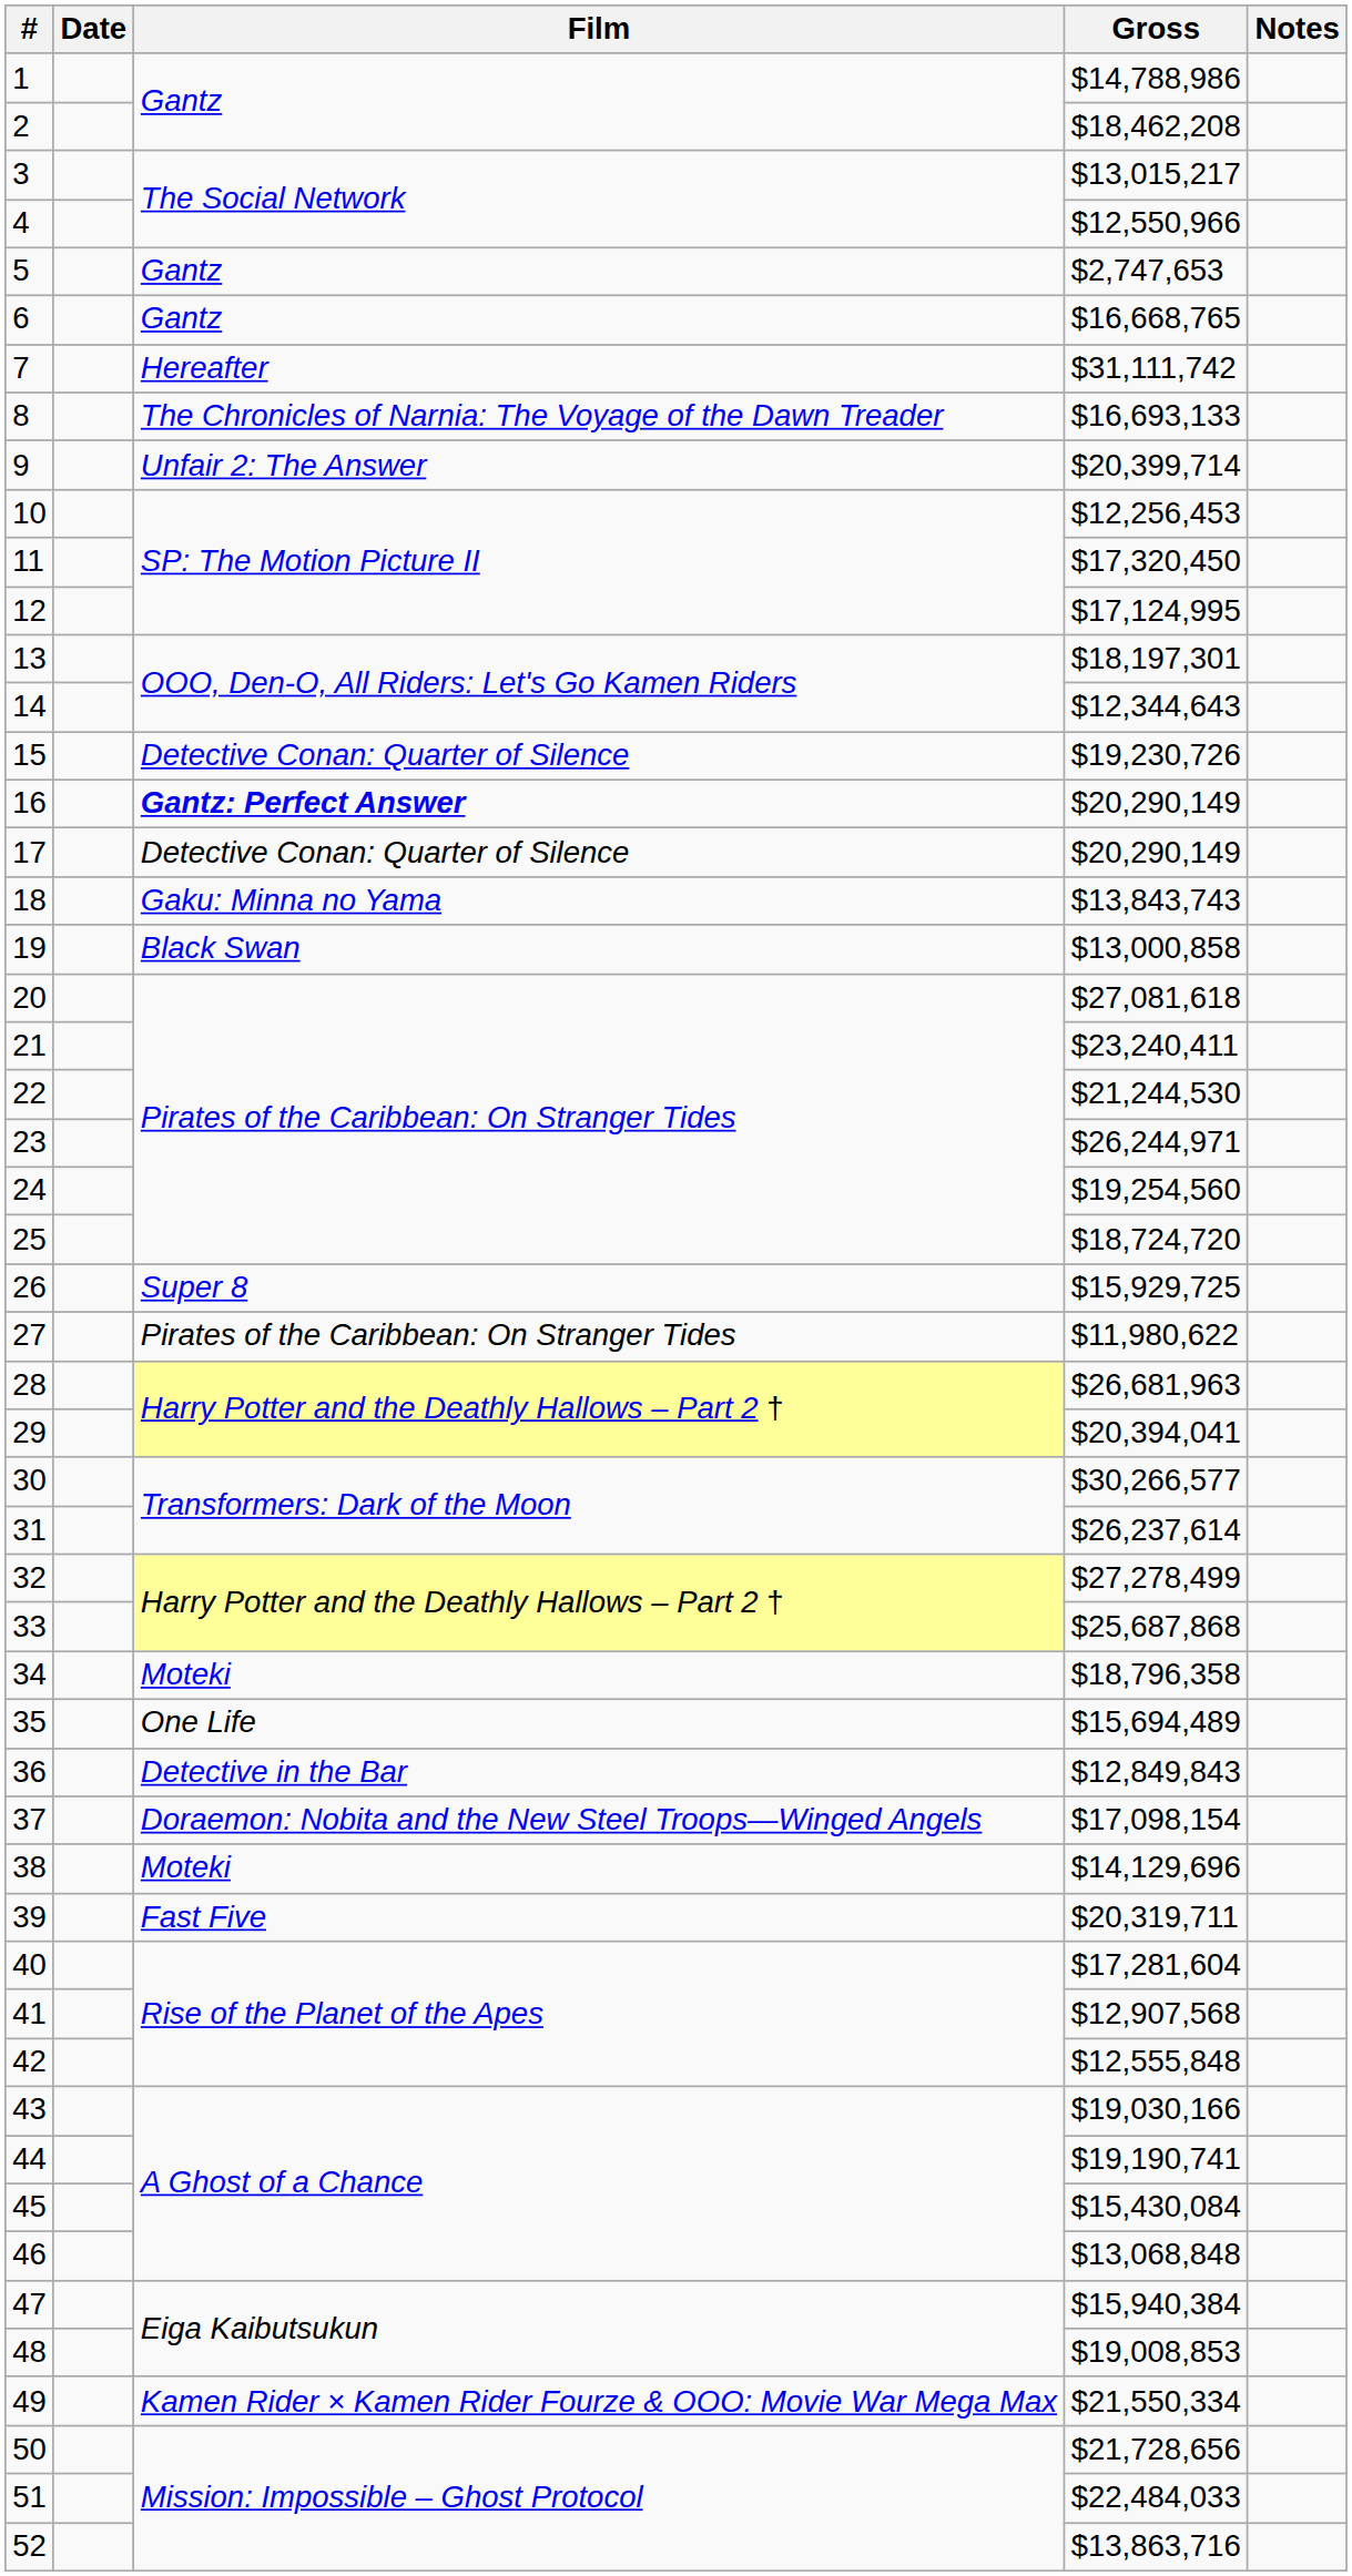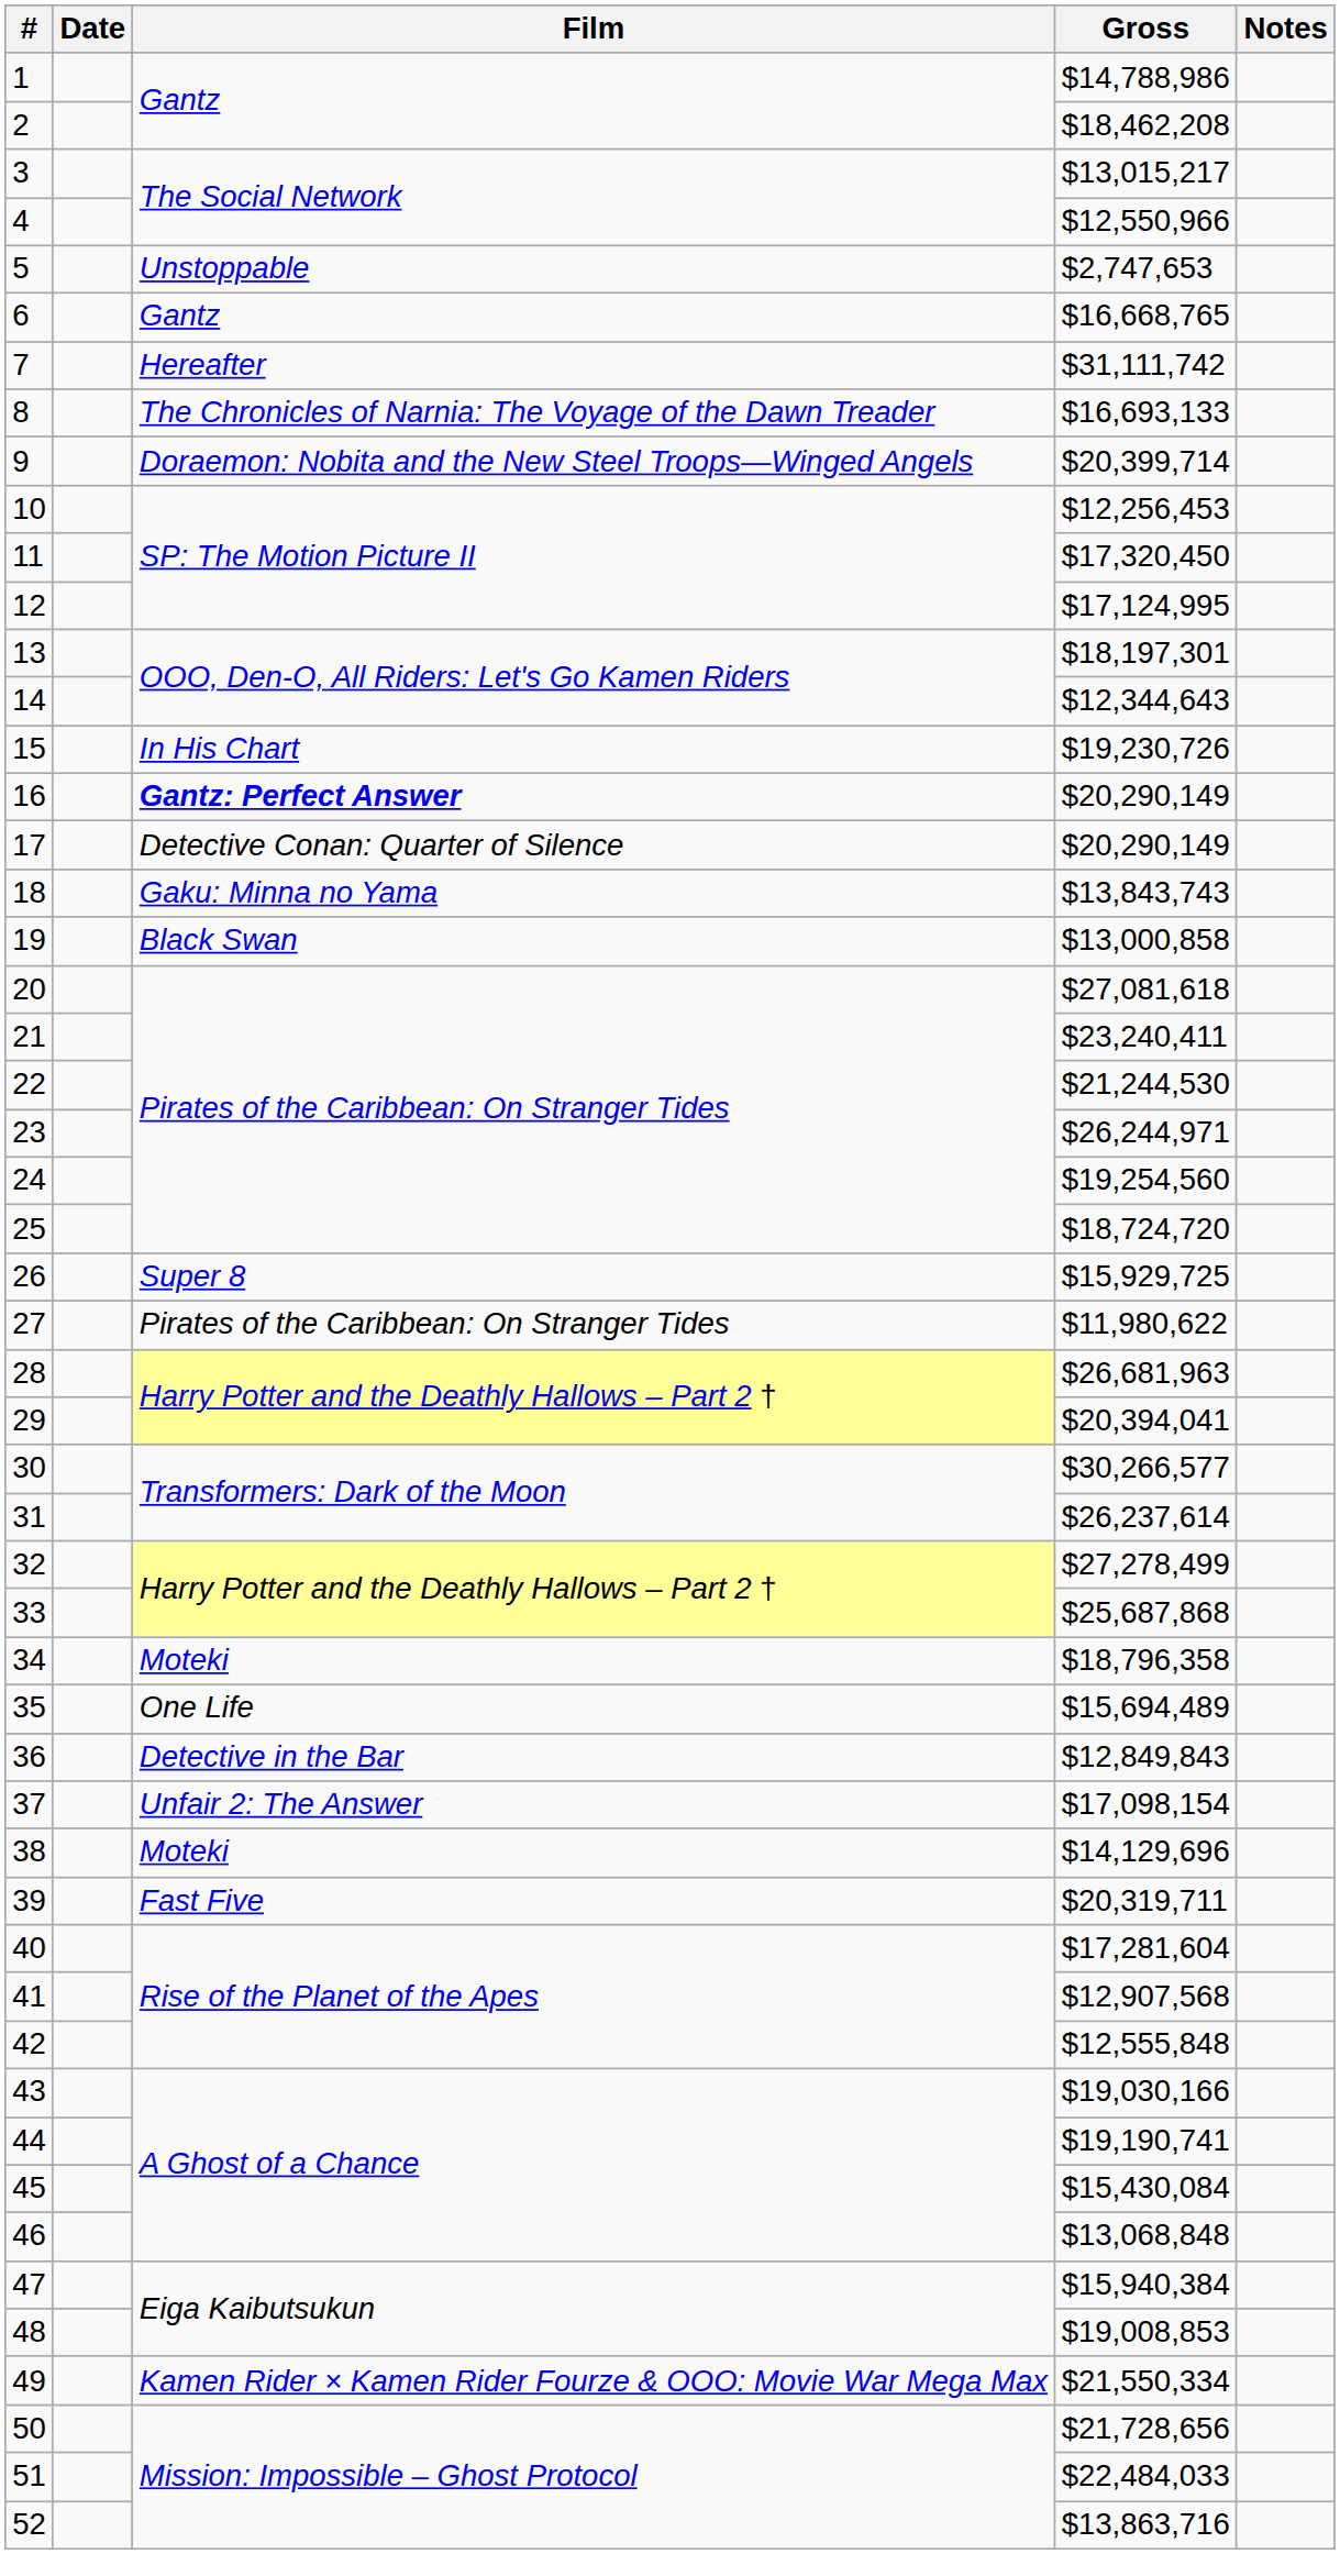5 | Film: Gantz -> Unstoppable
9 | Film: Unfair 2: The Answer -> Doraemon: Nobita and the New Steel Troops—Winged Angels
15 | Film: Detective Conan: Quarter of Silence -> In His Chart
37 | Film: Doraemon: Nobita and the New Steel Troops—Winged Angels -> Unfair 2: The Answer
